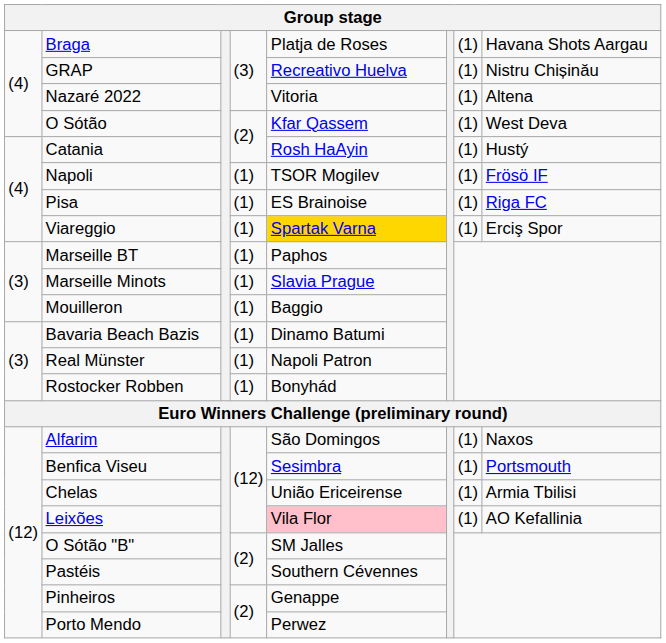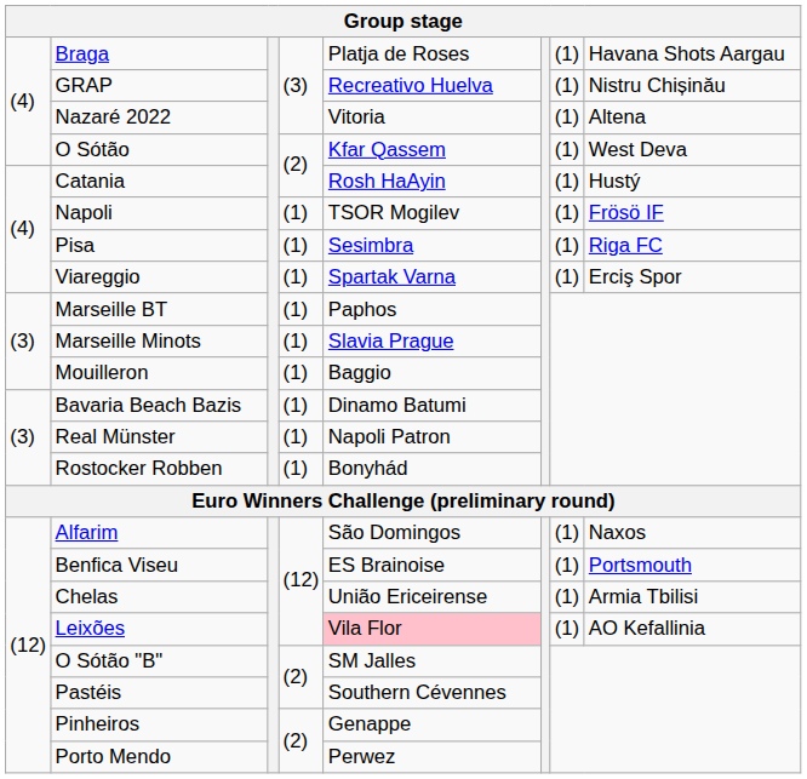Pisa | column 5: ES Brainoise -> Sesimbra
Viareggio | column 5: gold background -> no background
Benfica Viseu | column 5: Sesimbra -> ES Brainoise
